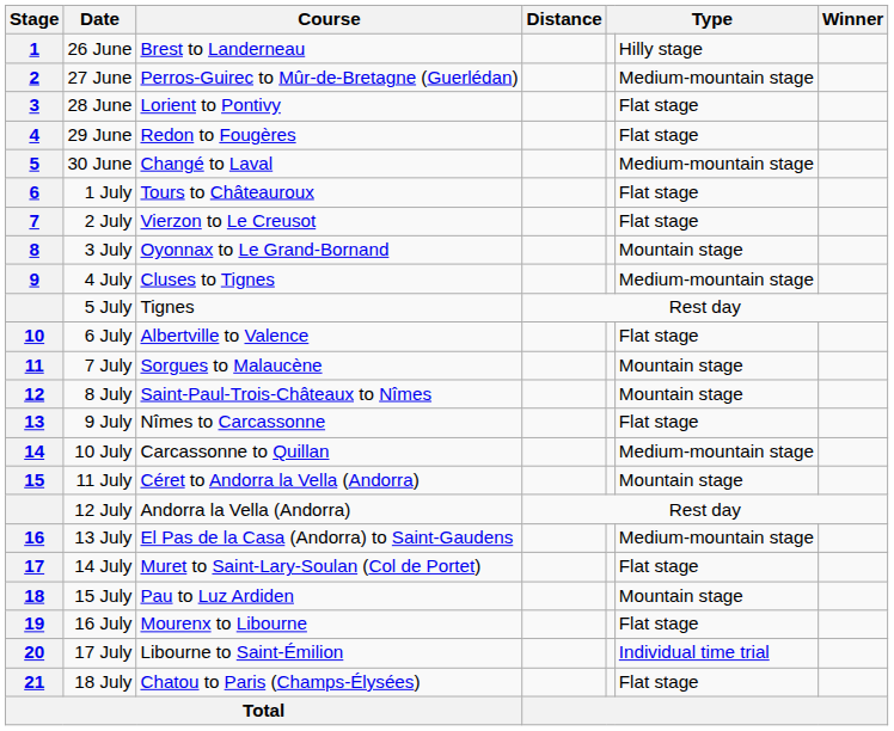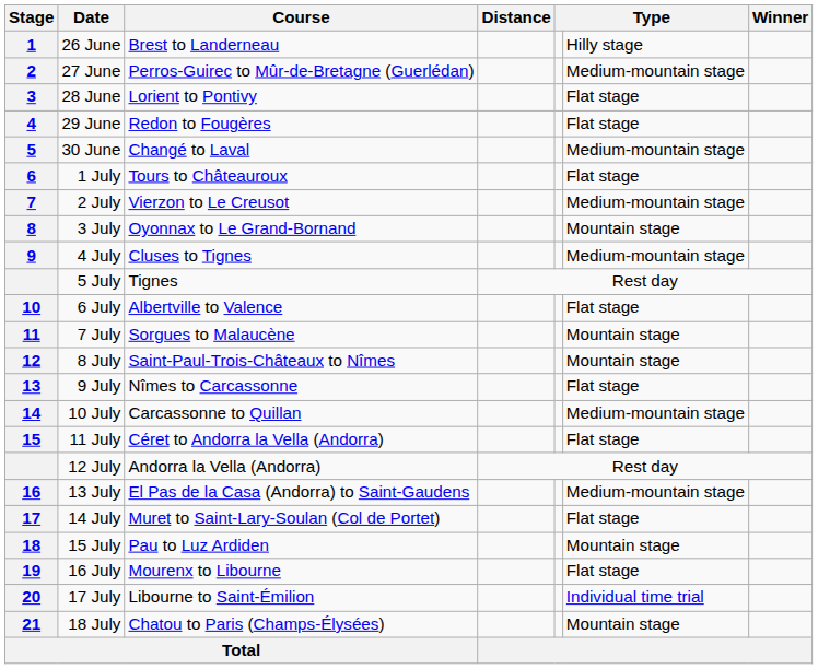2 July | column 6: Flat stage -> Medium-mountain stage
11 July | column 6: Mountain stage -> Flat stage
18 July | column 6: Flat stage -> Mountain stage
